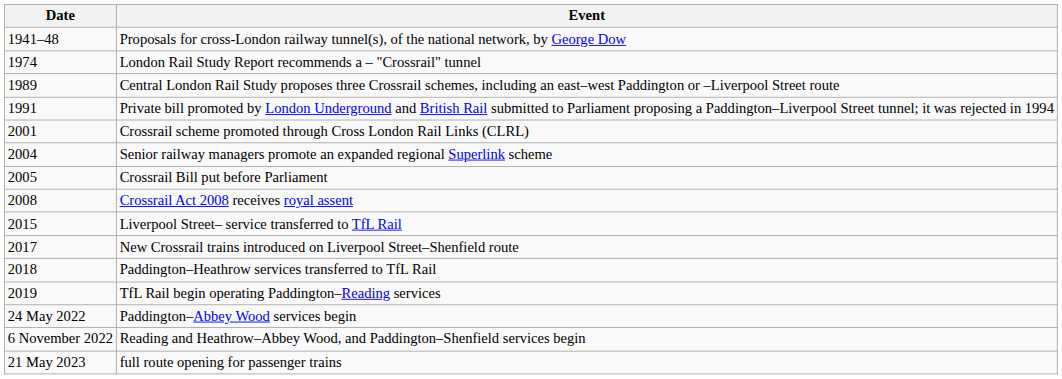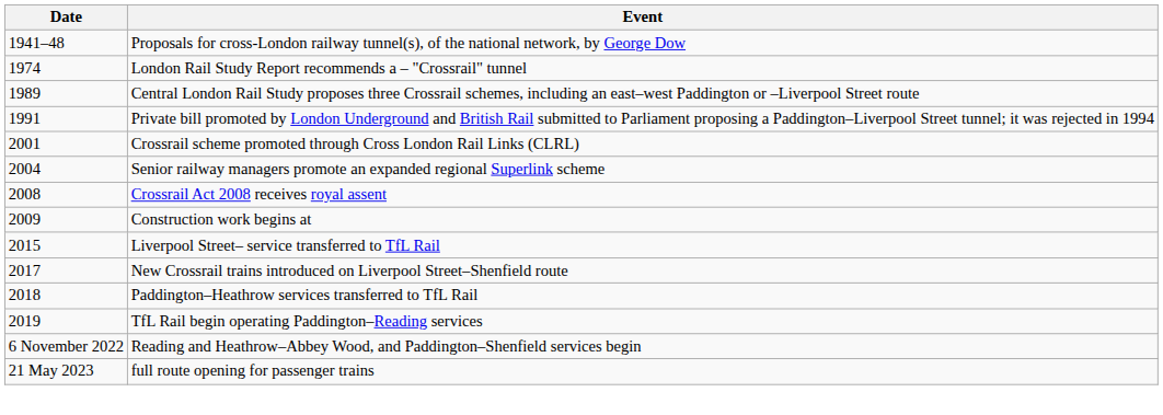- row: 2005 | Crossrail Bill put before Parliament
+ row: 2009 | Construction work begins at
- row: 24 May 2022 | Paddington–Abbey Wood services begin
